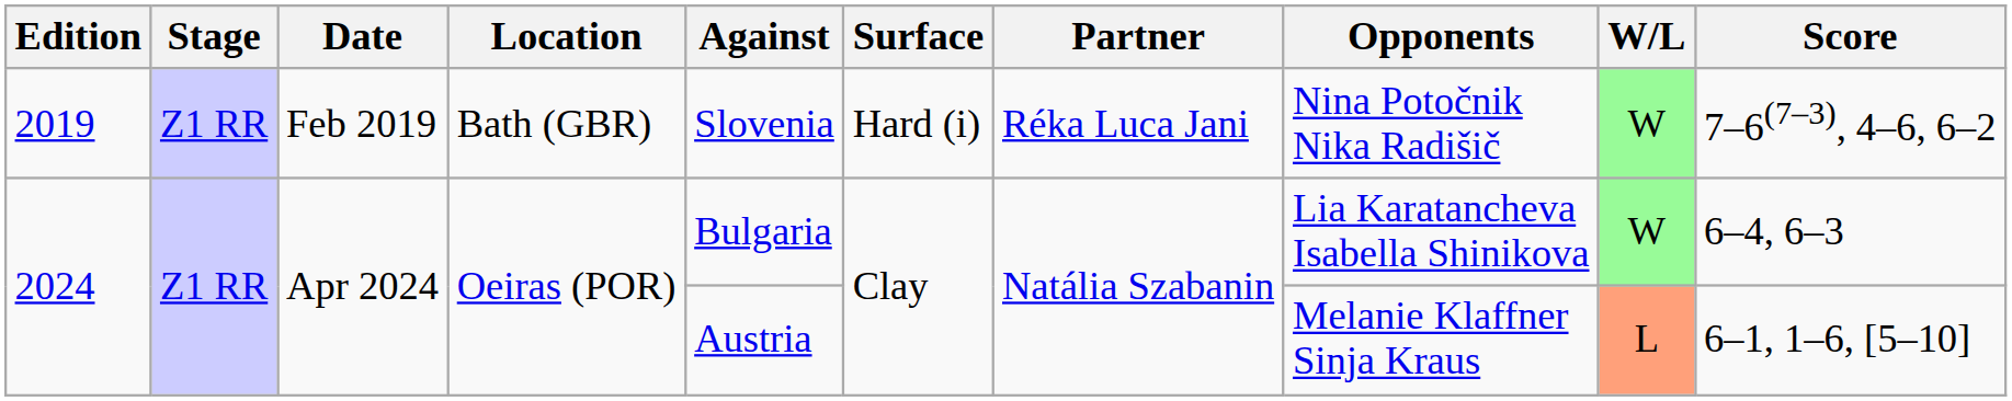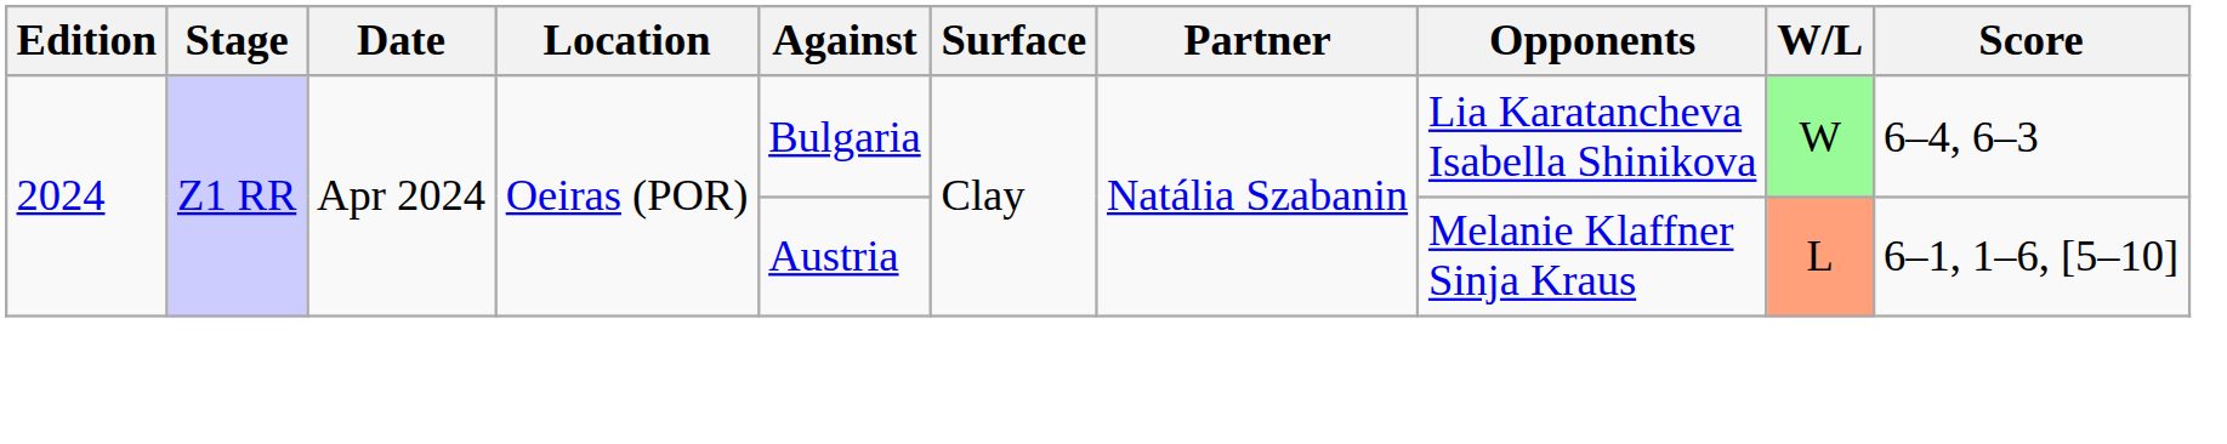- row: 2019 | Z1 RR | Feb 2019 | Bath (GBR) | Slovenia | Hard (i) | Réka Luca Jani | Nina Potočnik Nika Radišič | W | 7–6(7–3), 4–6, 6–2
